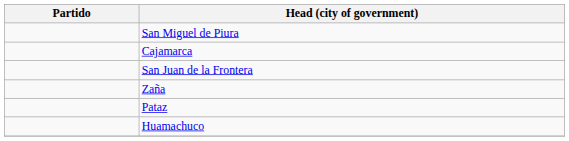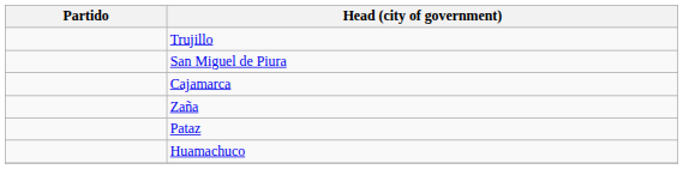+ row: Trujillo
- row: San Juan de la Frontera
